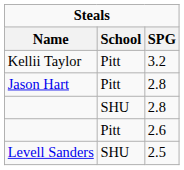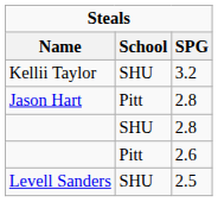Kellii Taylor | School: Pitt -> SHU
